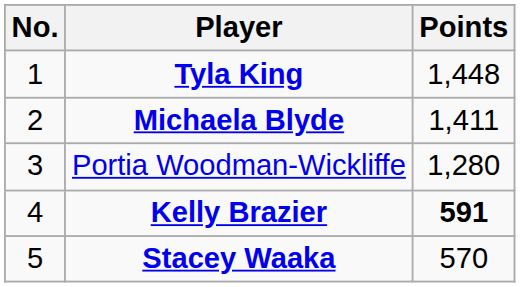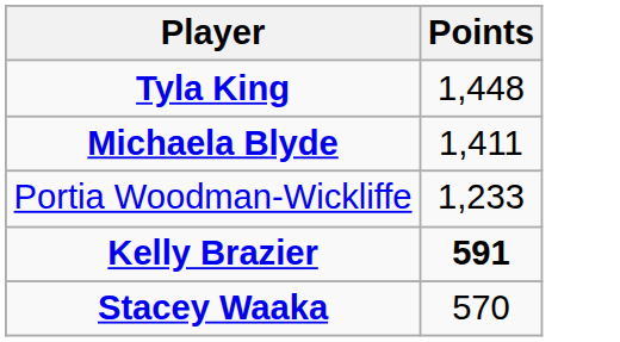- column: No. | 1 | 2 | 3 | 4 | 5
Portia Woodman-Wickliffe | Points: 1,280 -> 1,233
